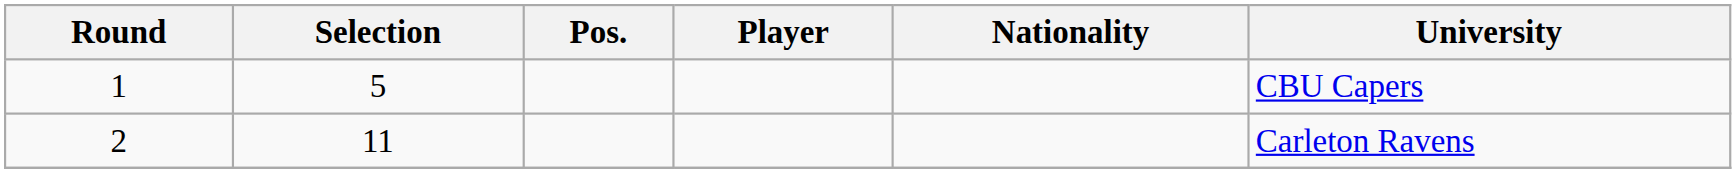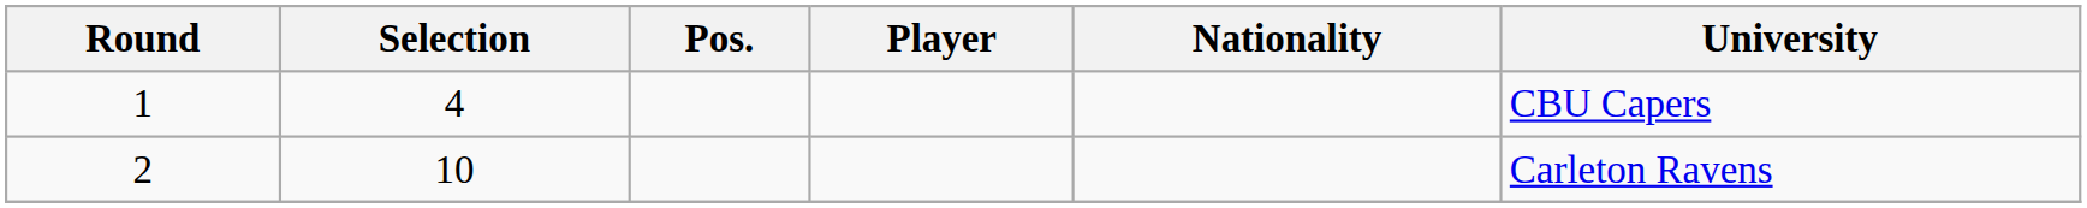1 | Selection: 5 -> 4
2 | Selection: 11 -> 10
